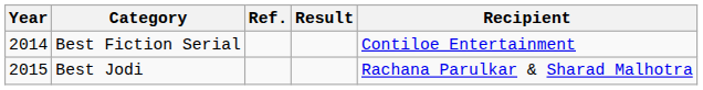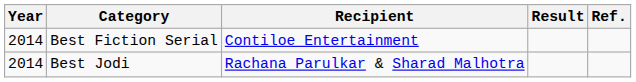columns swapped: Recipient <-> Ref.
Best Jodi | Year: 2015 -> 2014
